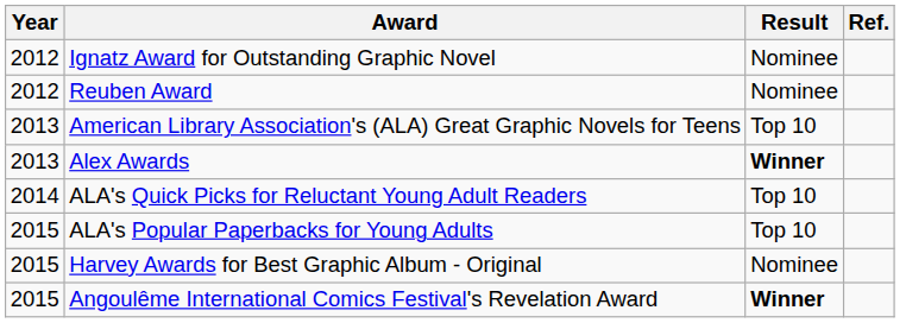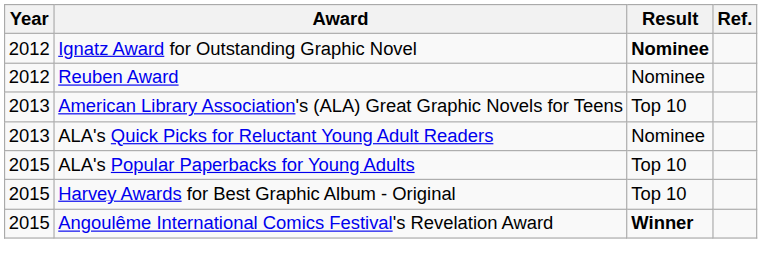Ignatz Award for Outstanding Graphic Novel | Result: normal -> bold
- row: 2013 | Alex Awards | Winner
ALA's Quick Picks for Reluctant Young Adult Readers | Year: 2014 -> 2013
ALA's Quick Picks for Reluctant Young Adult Readers | Result: Top 10 -> Nominee
Harvey Awards for Best Graphic Album - Original | Result: Nominee -> Top 10
